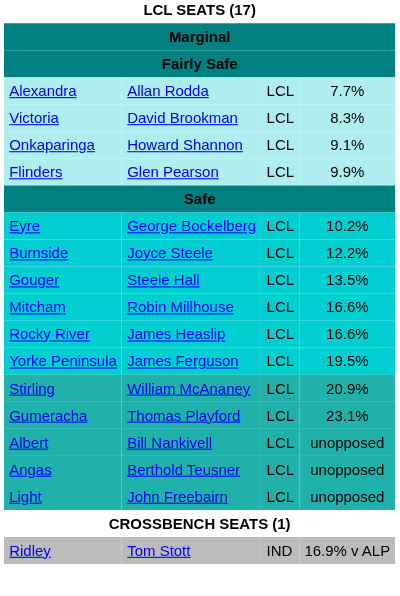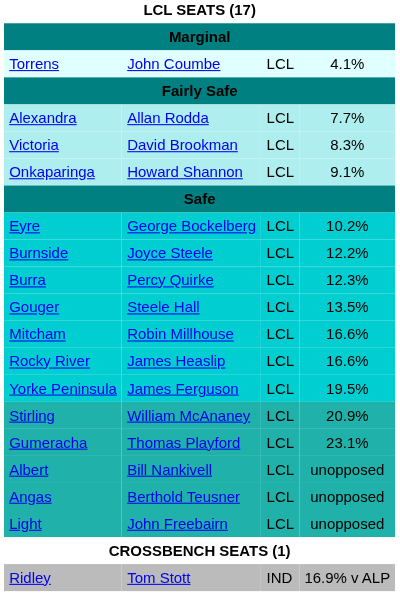+ row: Torrens | John Coumbe | LCL | 4.1%
- row: Flinders | Glen Pearson | LCL | 9.9%
+ row: Burra | Percy Quirke | LCL | 12.3%
